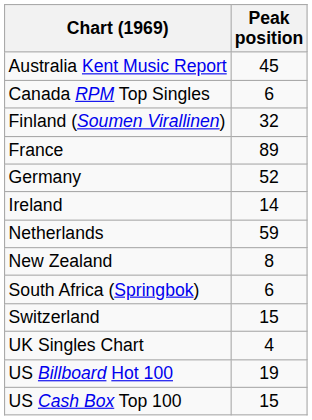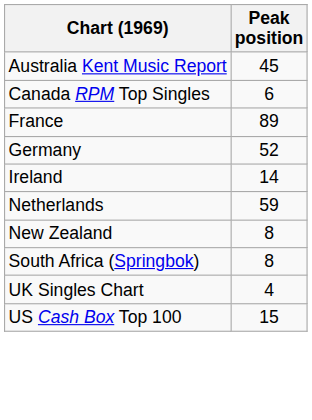- row: Finland (Soumen Virallinen) | 32
South Africa (Springbok) | Peak position: 6 -> 8
- row: Switzerland | 15
- row: US Billboard Hot 100 | 19
